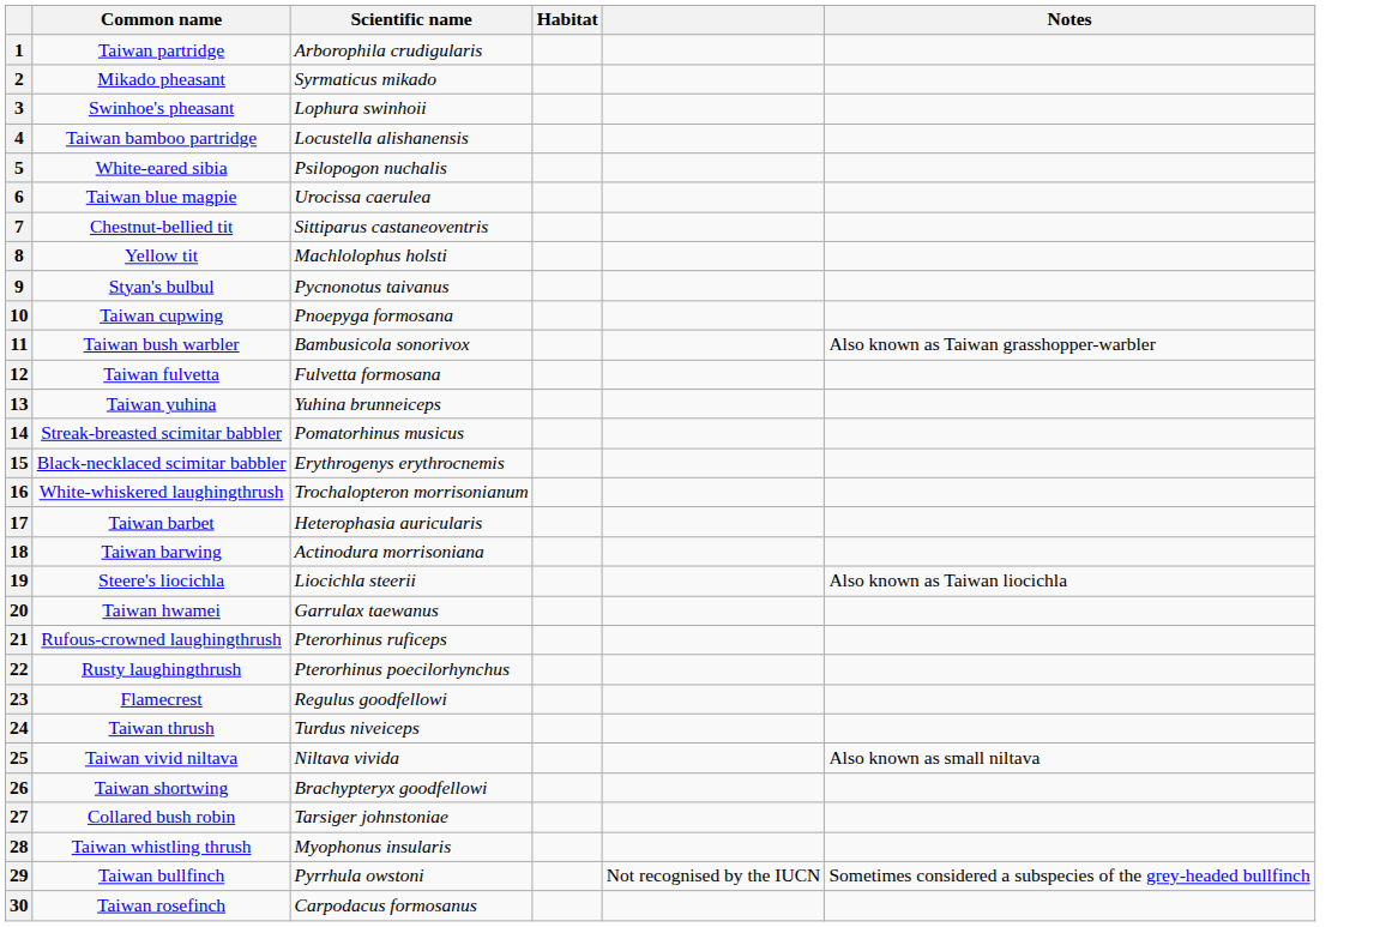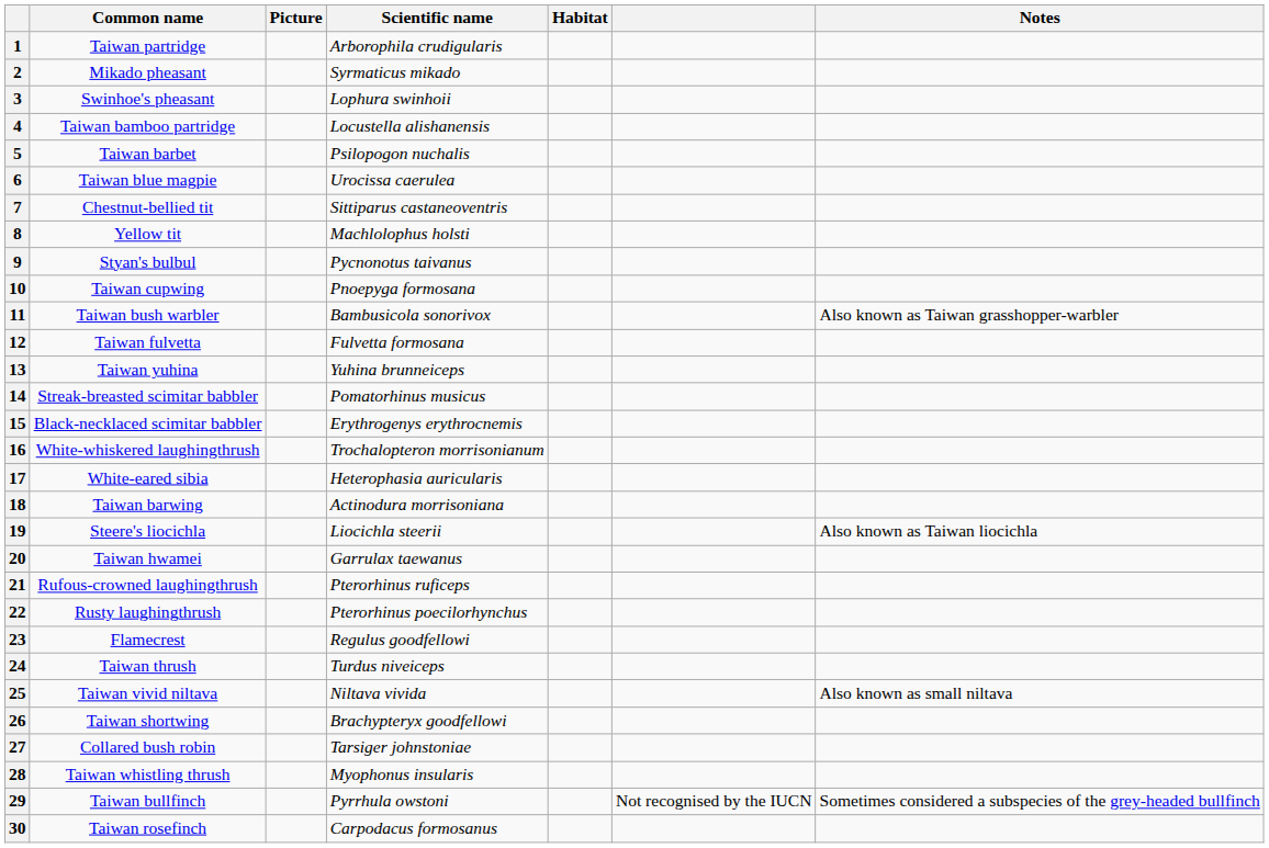+ column: Picture
5 | Common name: White-eared sibia -> Taiwan barbet
17 | Common name: Taiwan barbet -> White-eared sibia
